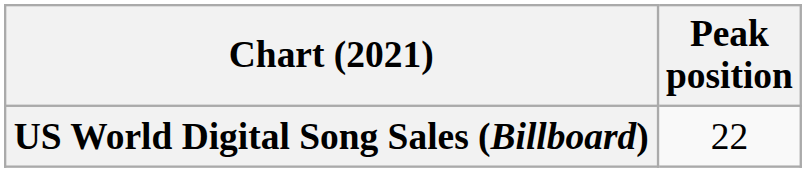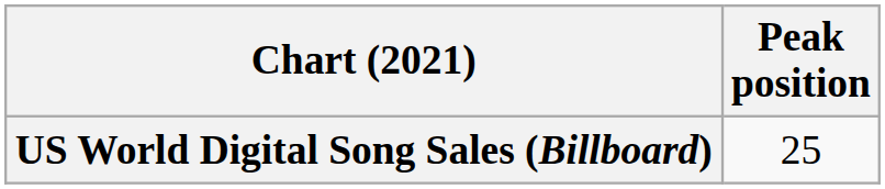US World Digital Song Sales (Billboard) | Peak position: 22 -> 25
